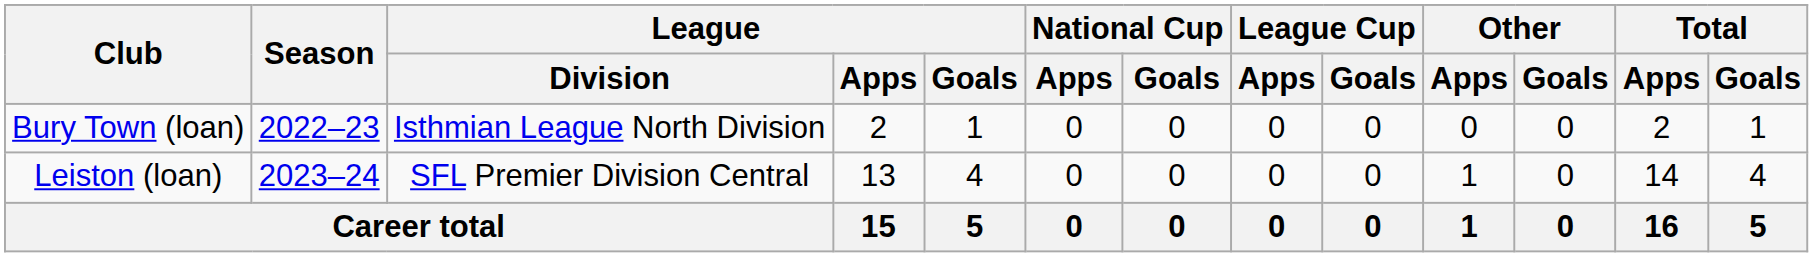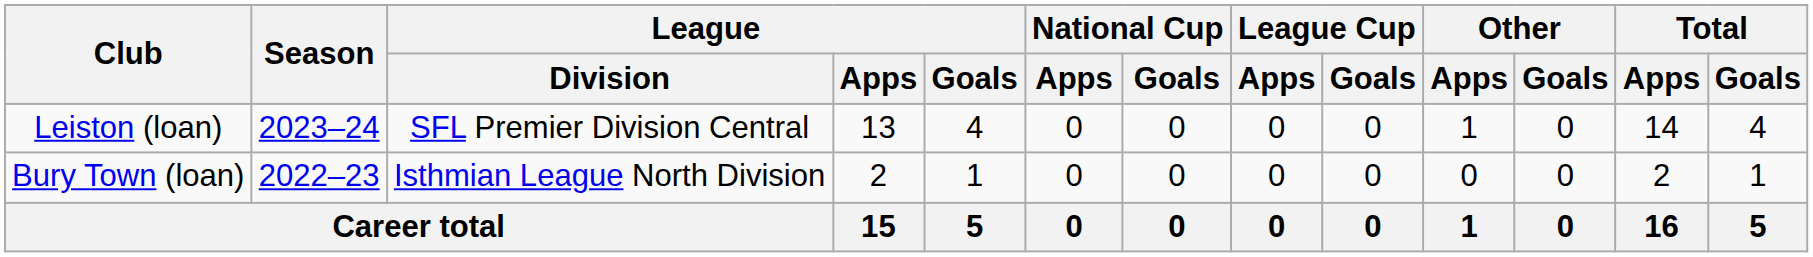rows swapped: Bury Town (loan) <-> Leiston (loan)
